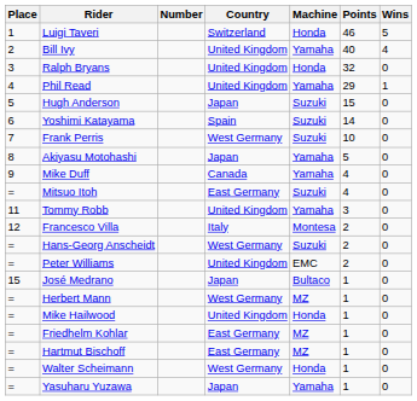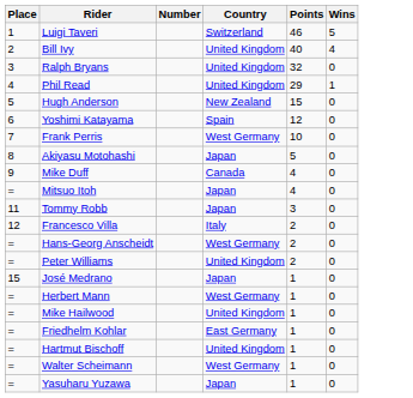- column: Machine | Honda | Yamaha | Honda | Yamaha | Suzuki | Suzuki | Suzuki | Yamaha | Yamaha | Suzuki | Yamaha | Montesa | Suzuki | EMC | Bultaco | MZ | Honda | MZ | MZ | Honda | Yamaha
Hugh Anderson | Country: Japan -> New Zealand
Yoshimi Katayama | Points: 14 -> 12
Mitsuo Itoh | Country: East Germany -> Japan
Tommy Robb | Country: United Kingdom -> Japan
Hartmut Bischoff | Country: East Germany -> United Kingdom
